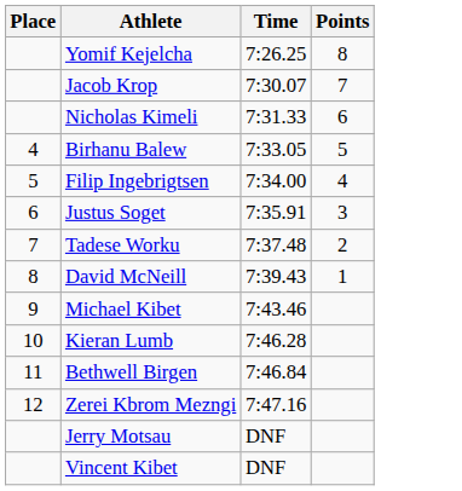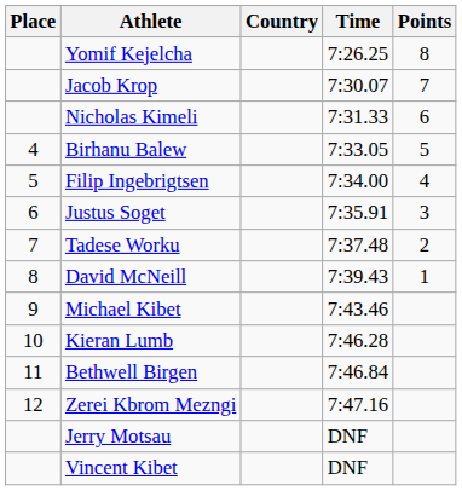+ column: Country
